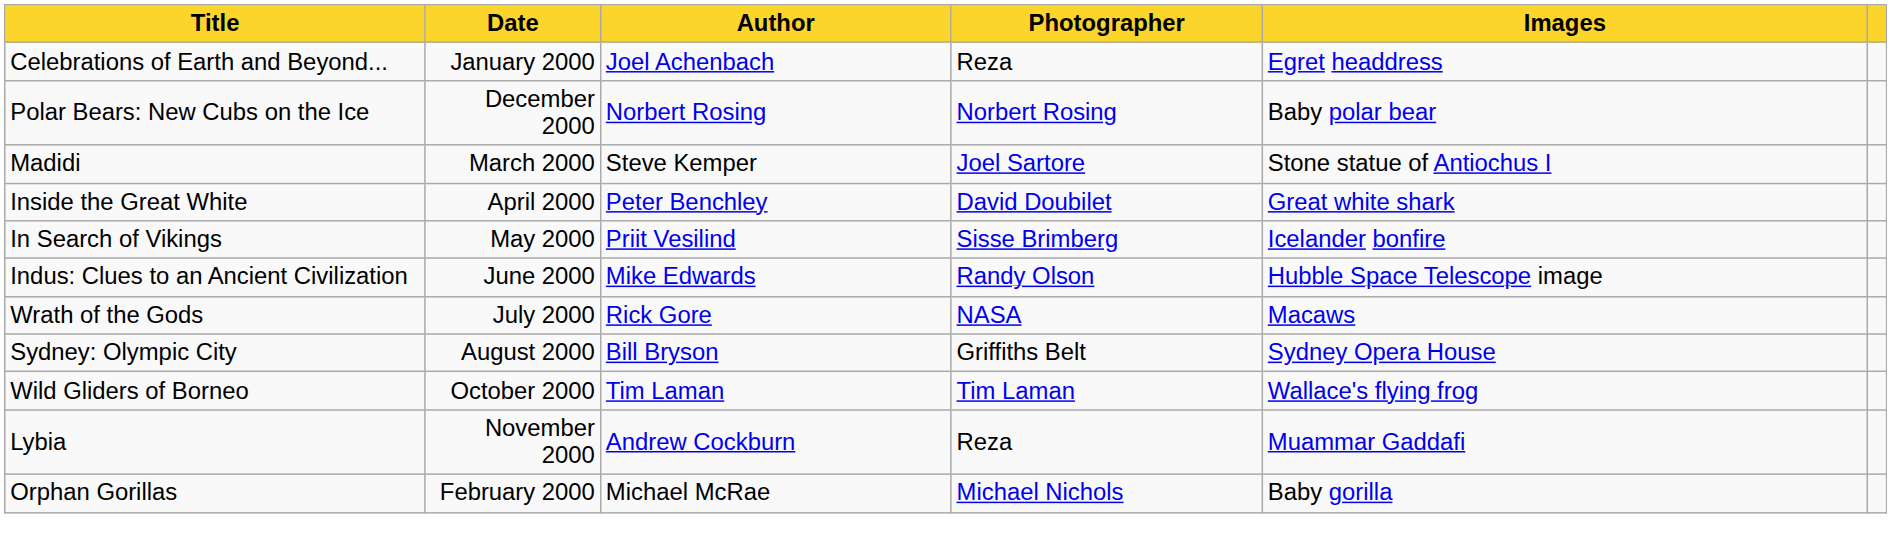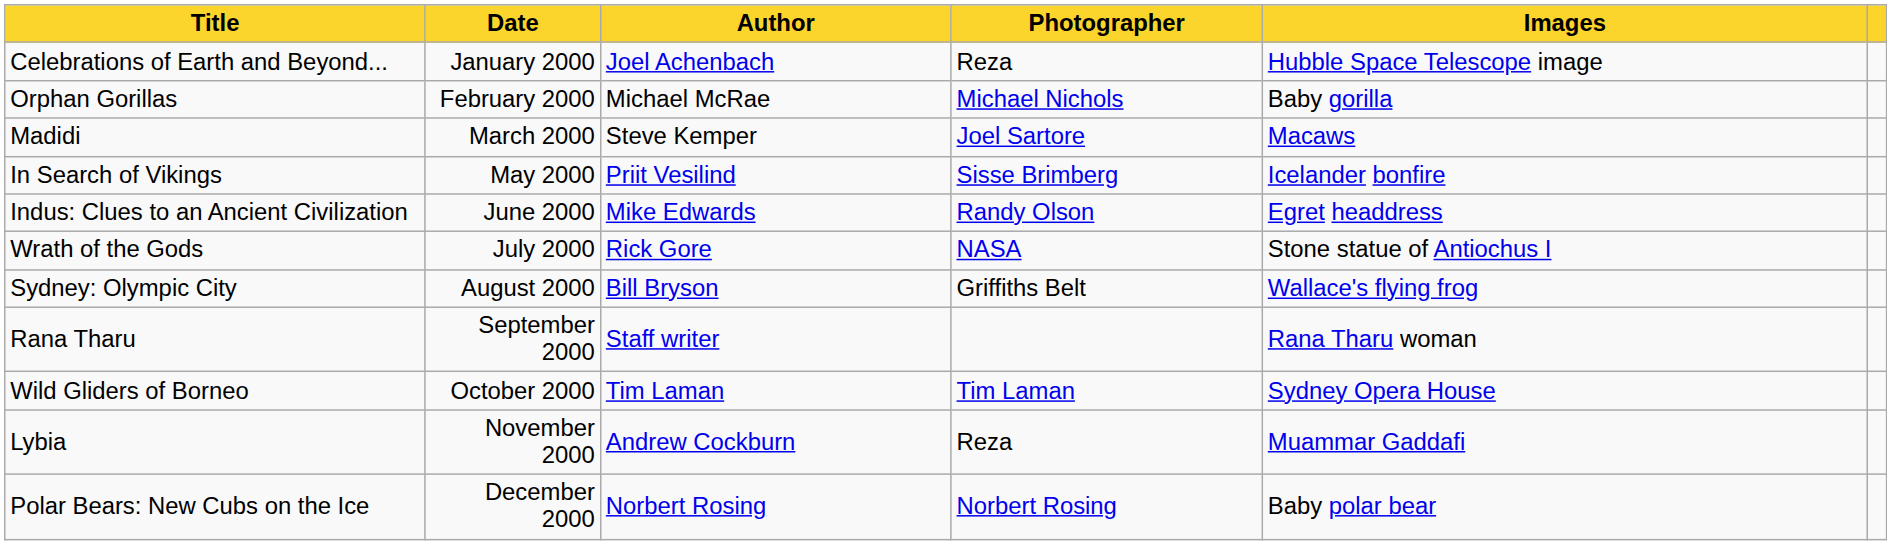Celebrations of Earth and Beyond... | Images: Egret headdress -> Hubble Space Telescope image
rows swapped: Orphan Gorillas <-> Polar Bears: New Cubs on the Ice
Madidi | Images: Stone statue of Antiochus I -> Macaws
- row: Inside the Great White | April 2000 | Peter Benchley | David Doubilet | Great white shark
Indus: Clues to an Ancient Civilization | Images: Hubble Space Telescope image -> Egret headdress
Wrath of the Gods | Images: Macaws -> Stone statue of Antiochus I
Sydney: Olympic City | Images: Sydney Opera House -> Wallace's flying frog
+ row: Rana Tharu | September 2000 | Staff writer | Rana Tharu woman
Wild Gliders of Borneo | Images: Wallace's flying frog -> Sydney Opera House
